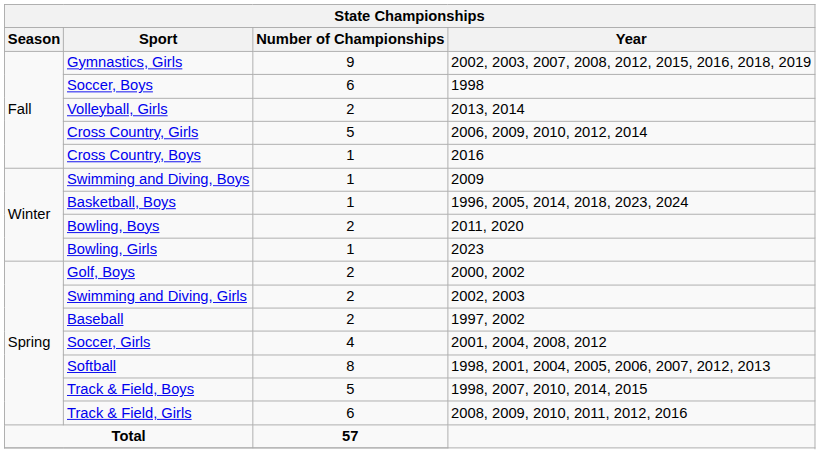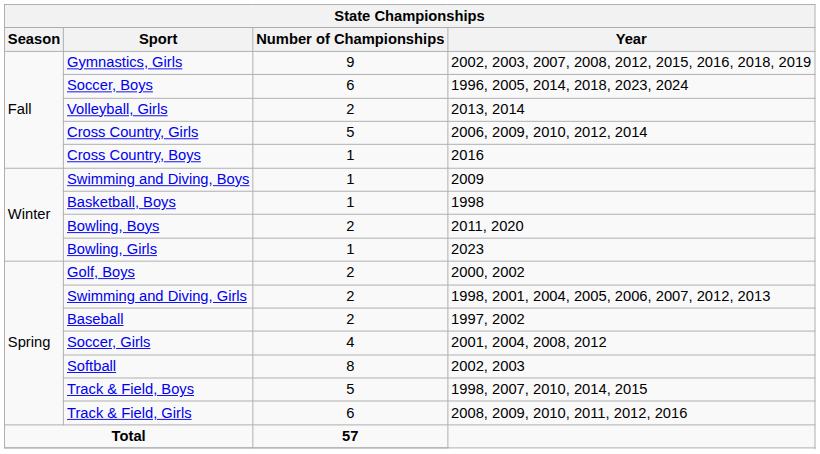Soccer, Boys | Year: 1998 -> 1996, 2005, 2014, 2018, 2023, 2024
Basketball, Boys | Year: 1996, 2005, 2014, 2018, 2023, 2024 -> 1998
Swimming and Diving, Girls | Year: 2002, 2003 -> 1998, 2001, 2004, 2005, 2006, 2007, 2012, 2013
Softball | Year: 1998, 2001, 2004, 2005, 2006, 2007, 2012, 2013 -> 2002, 2003
